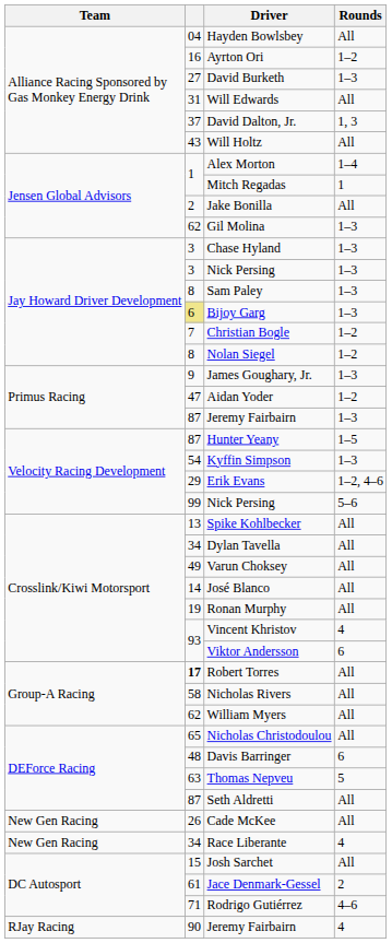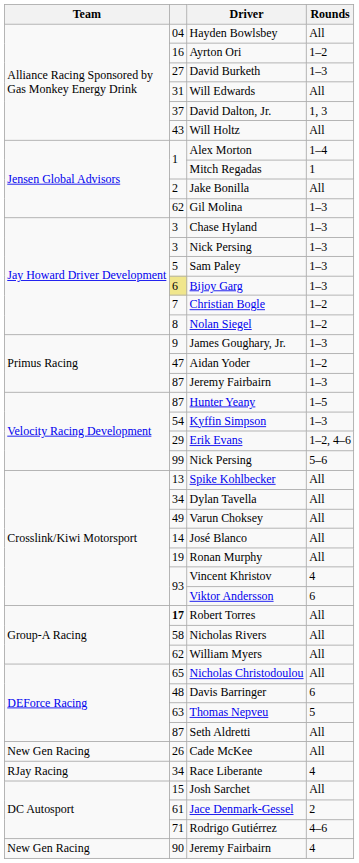Sam Paley | column 2: 8 -> 5
Race Liberante | Team: New Gen Racing -> RJay Racing
Jeremy Fairbairn / 4 | Team: RJay Racing -> New Gen Racing
